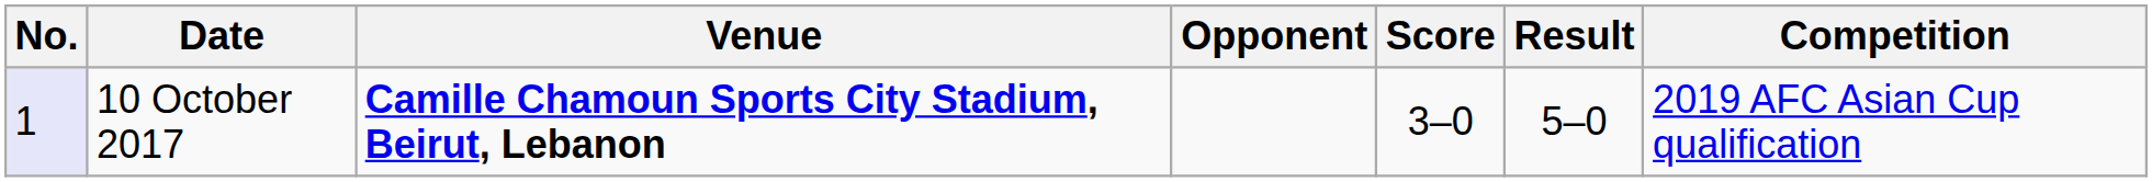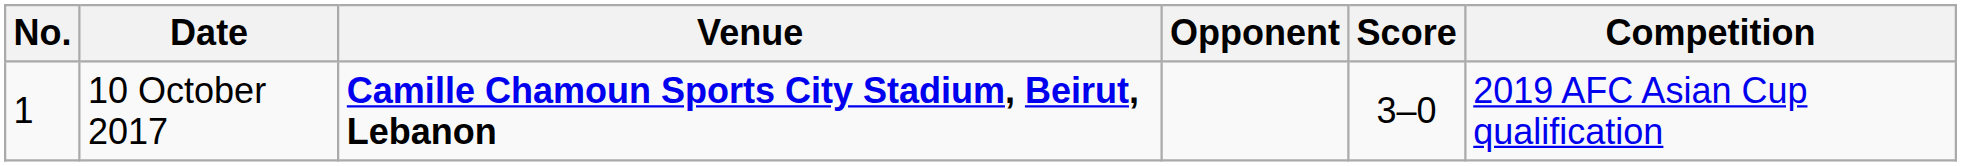- column: Result | 5–0
10 October 2017 | No.: lavender background -> no background
